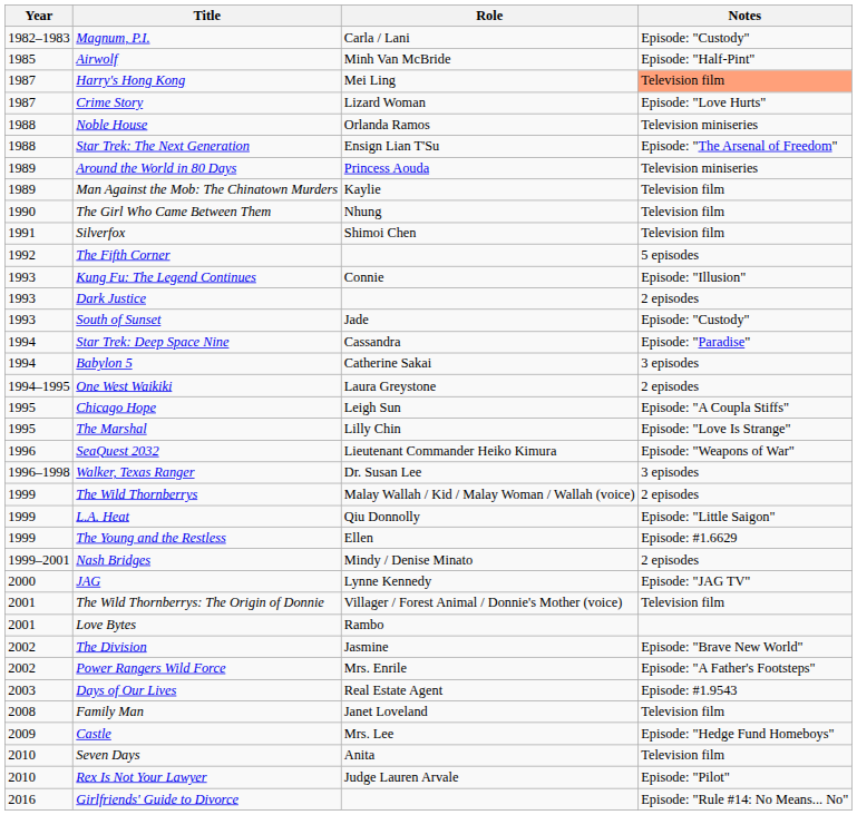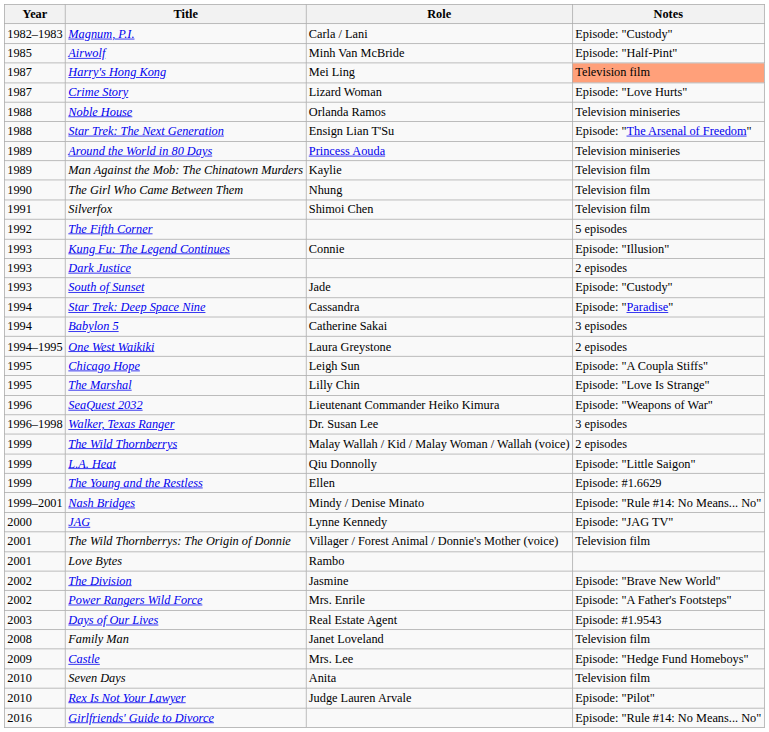Nash Bridges | Notes: 2 episodes -> Episode: "Rule #14: No Means... No"
